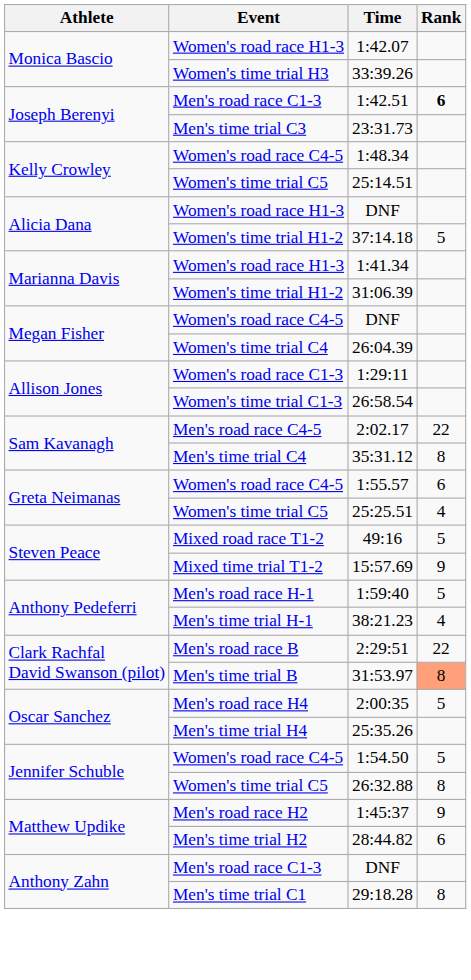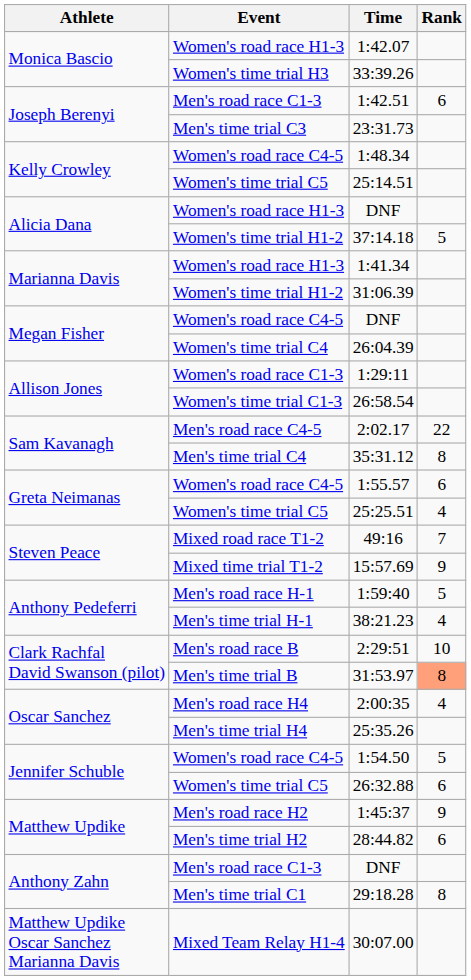1:42.51 | Rank: bold -> normal
49:16 | Rank: 5 -> 7
2:29:51 | Rank: 22 -> 10
2:00:35 | Rank: 5 -> 4
26:32.88 | Rank: 8 -> 6
+ row: Matthew Updike Oscar Sanchez Marianna Davis | Mixed Team Relay H1-4 | 30:07.00
